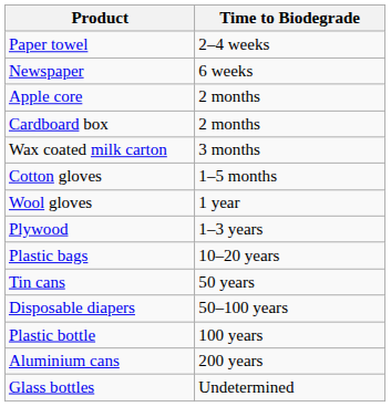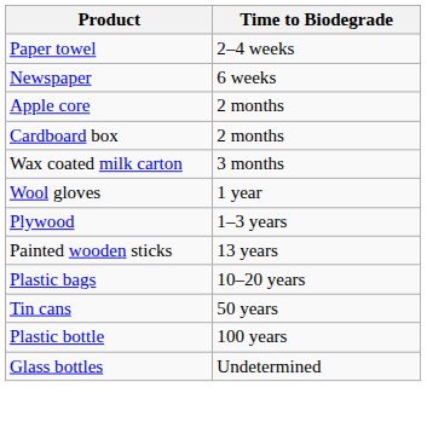- row: Cotton gloves | 1–5 months
+ row: Painted wooden sticks | 13 years
- row: Disposable diapers | 50–100 years
- row: Aluminium cans | 200 years
